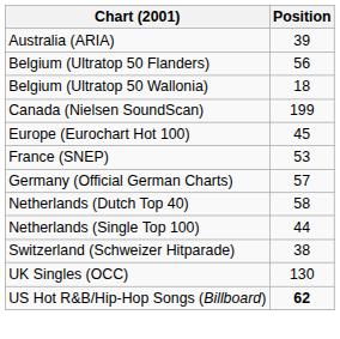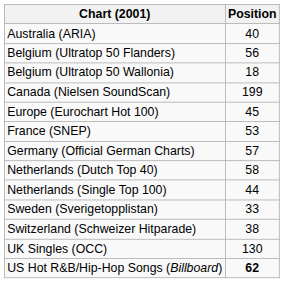Australia (ARIA) | Position: 39 -> 40
+ row: Sweden (Sverigetopplistan) | 33
